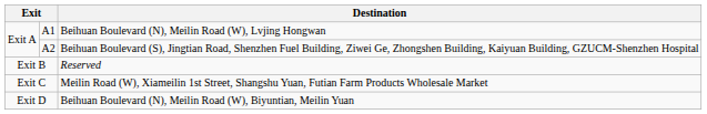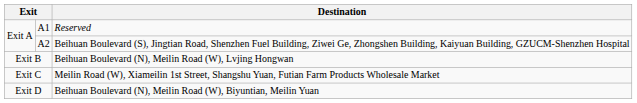A1 | Destination: Beihuan Boulevard (N), Meilin Road (W), Lvjing Hongwan -> Reserved
Exit B | Destination: Reserved -> Beihuan Boulevard (N), Meilin Road (W), Lvjing Hongwan
